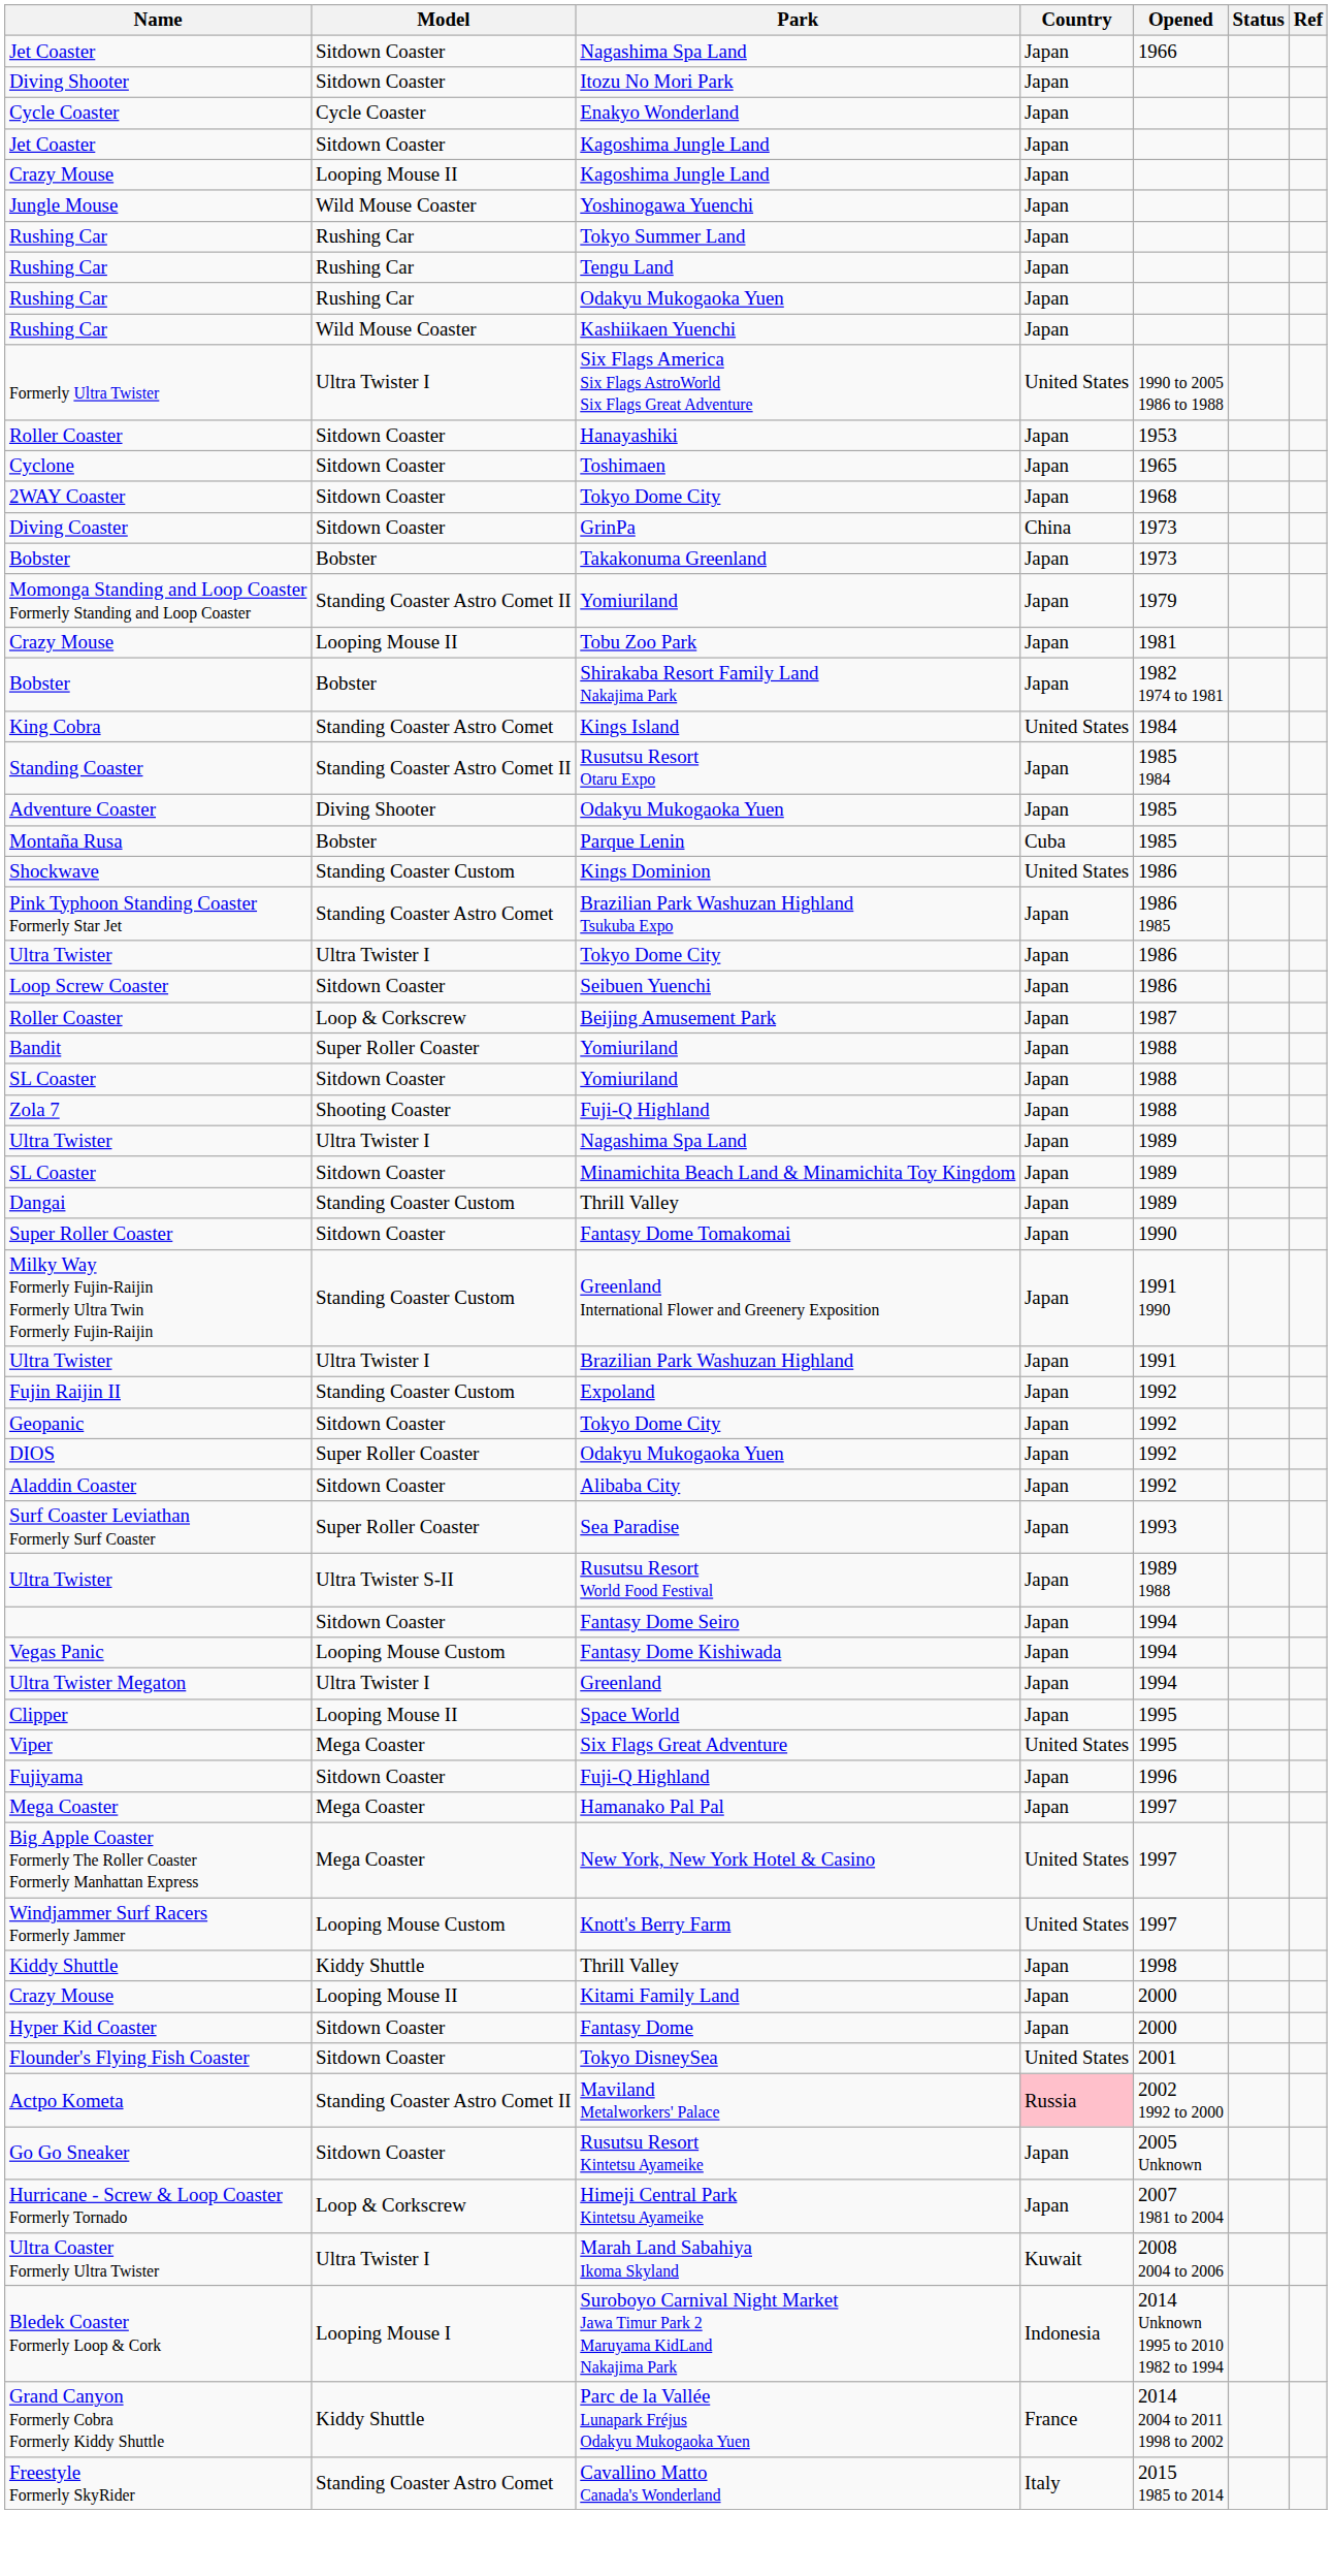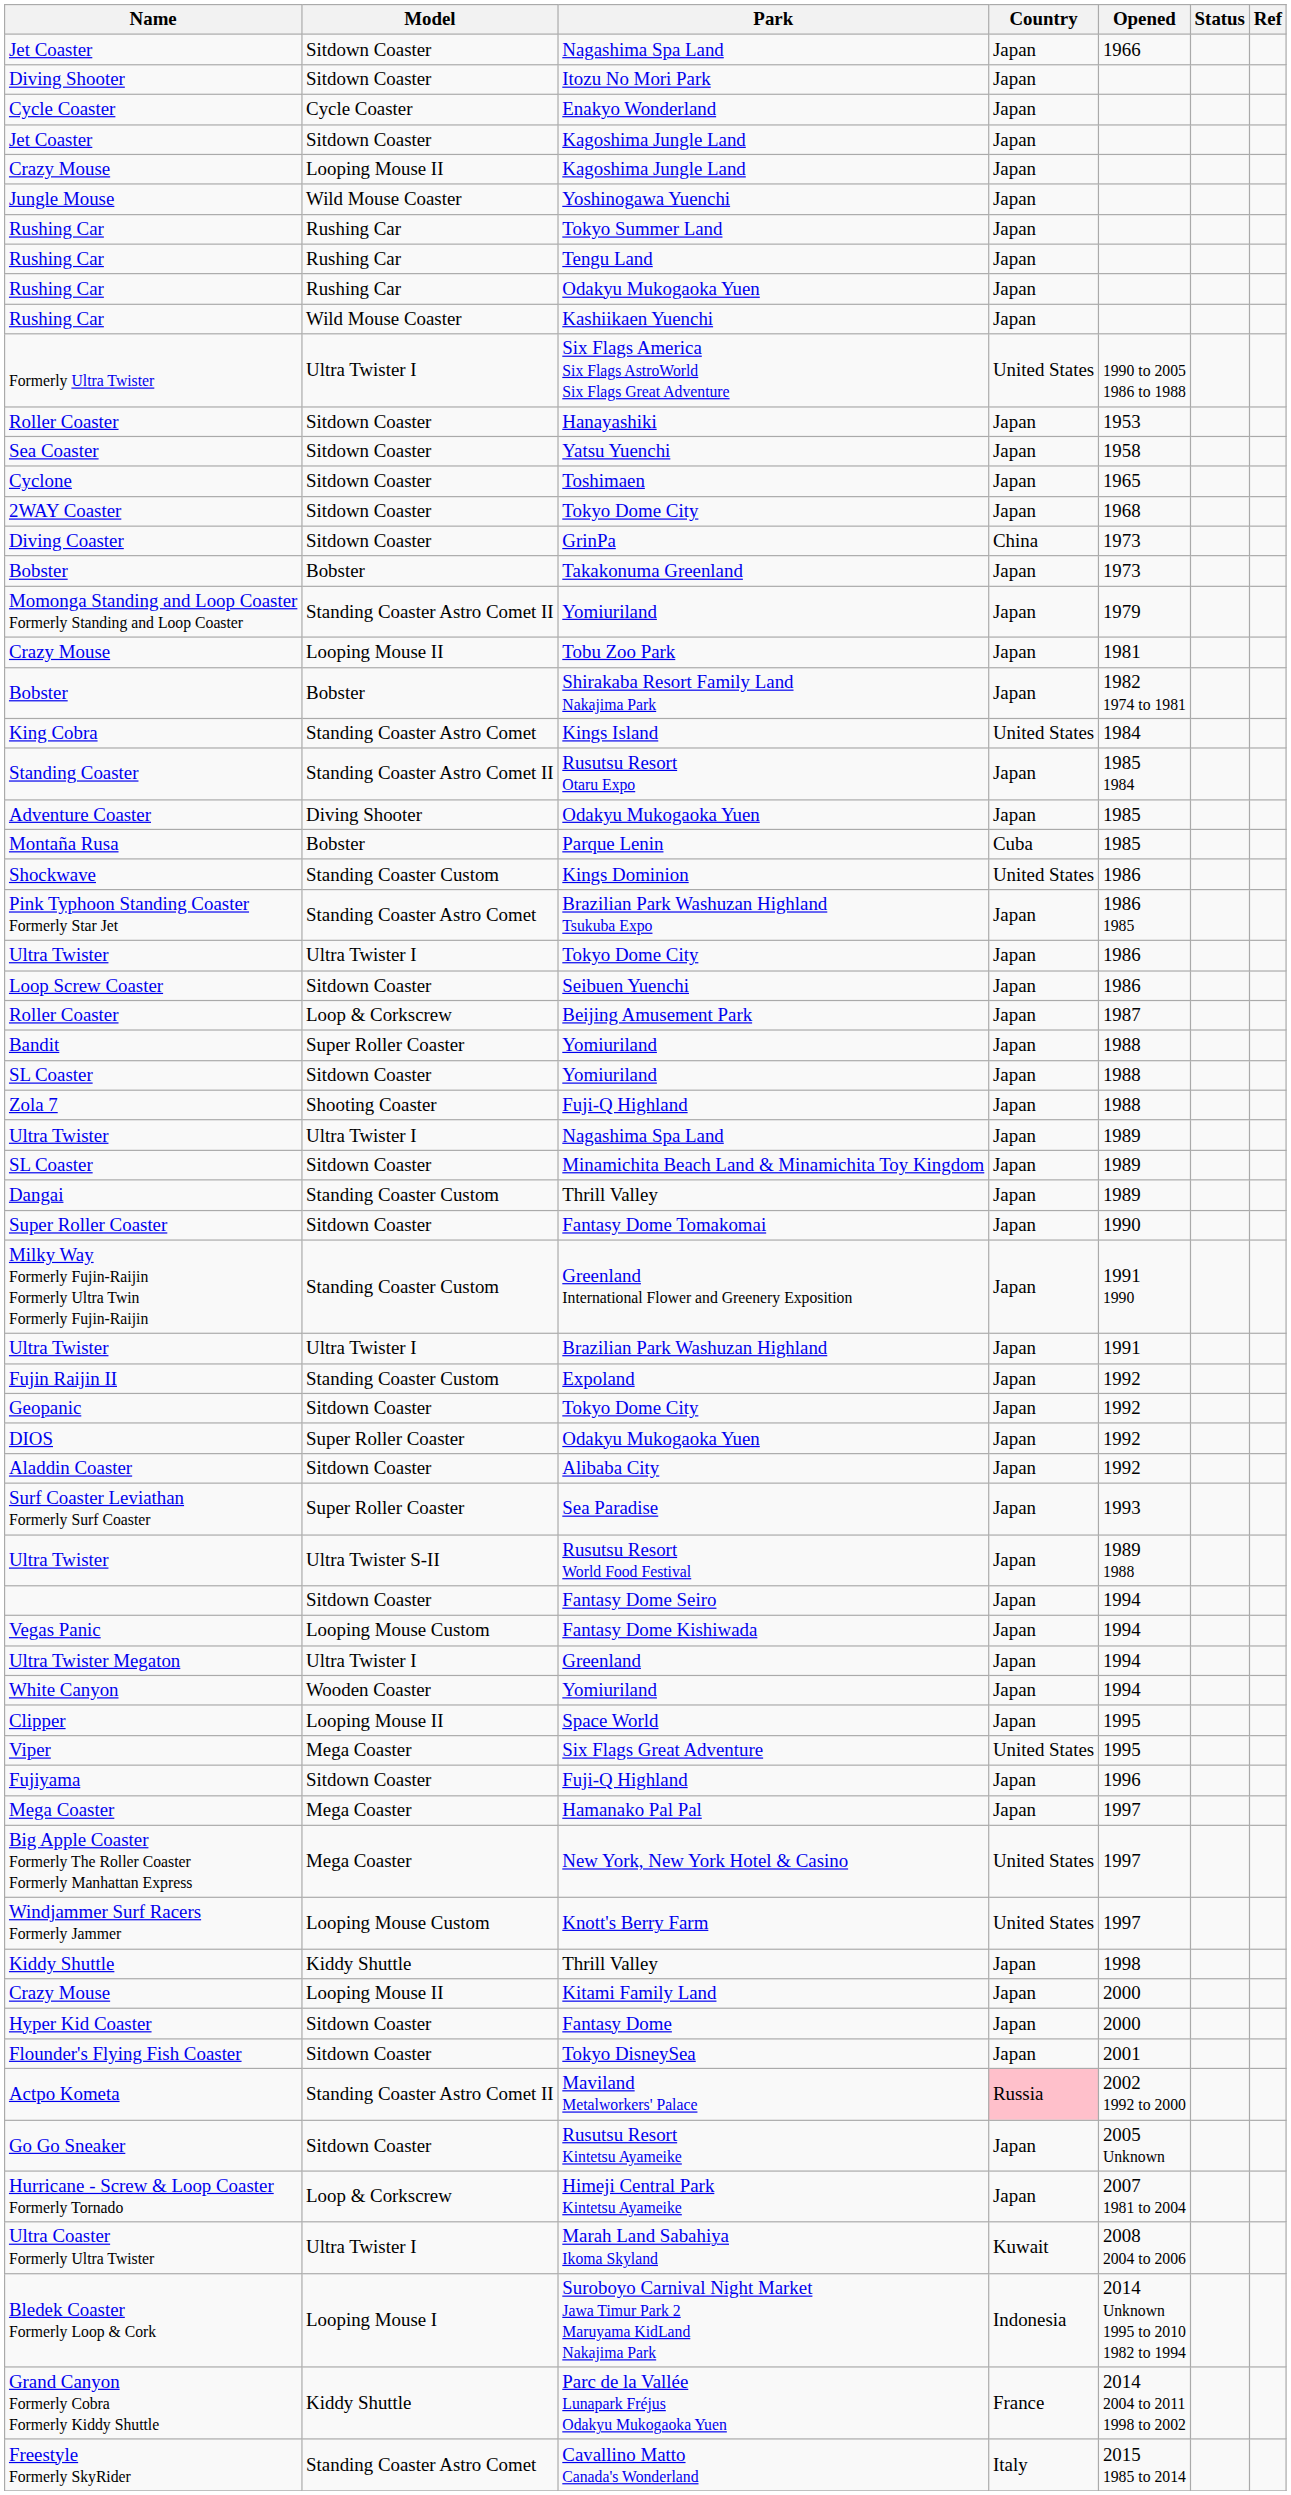+ row: Sea Coaster | Sitdown Coaster | Yatsu Yuenchi | Japan | 1958
+ row: White Canyon | Wooden Coaster | Yomiuriland | Japan | 1994
Tokyo DisneySea | Country: United States -> Japan
